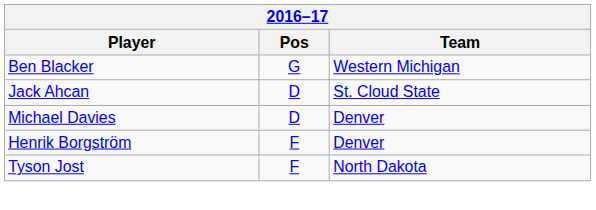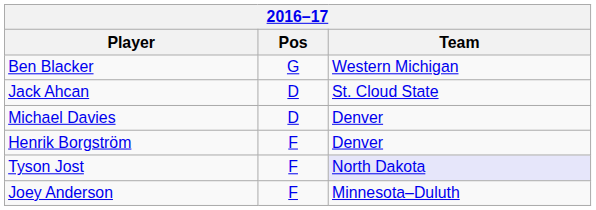Tyson Jost | Team: no background -> lavender background
+ row: Joey Anderson | F | Minnesota–Duluth
